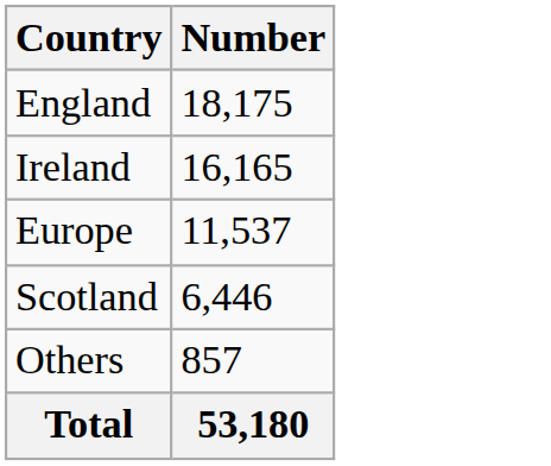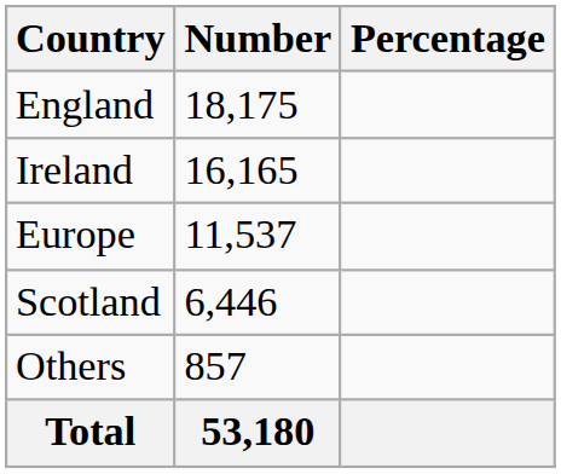+ column: Percentage
